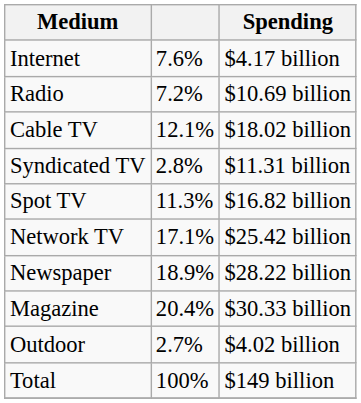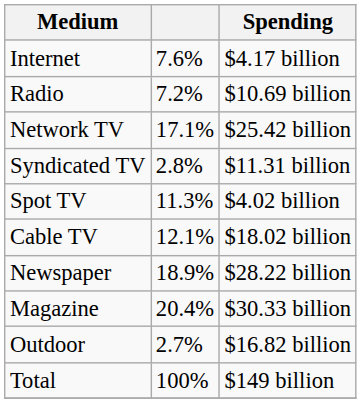rows swapped: Cable TV <-> Network TV
Spot TV | Spending: $16.82 billion -> $4.02 billion
Outdoor | Spending: $4.02 billion -> $16.82 billion
